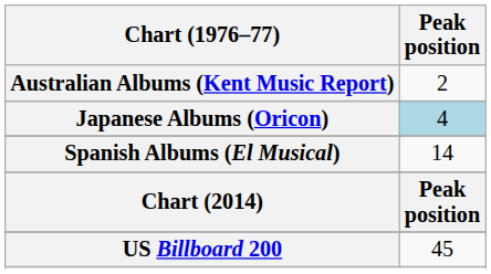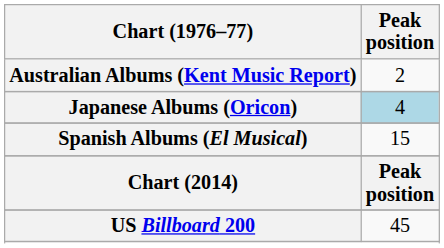Spanish Albums (El Musical) | Peak position: 14 -> 15
